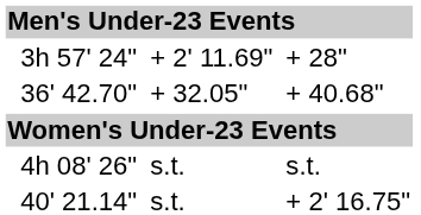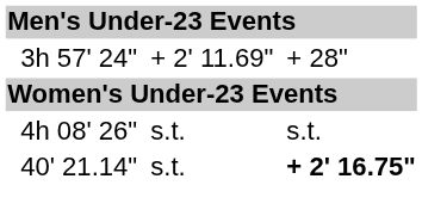- row: 36' 42.70" | + 32.05" | + 40.68"
40' 21.14" | column 7: normal -> bold
